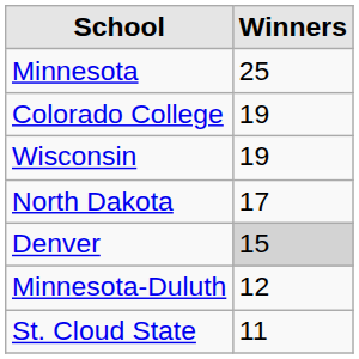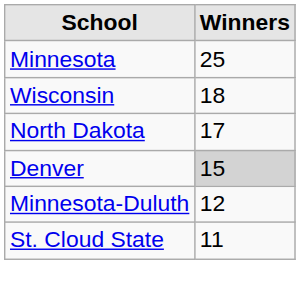- row: Colorado College | 19
Wisconsin | Winners: 19 -> 18
